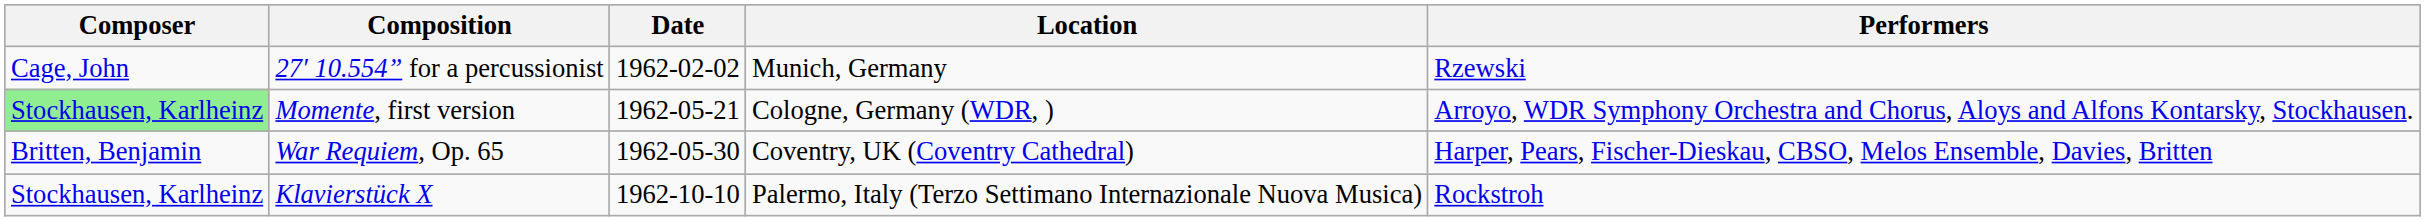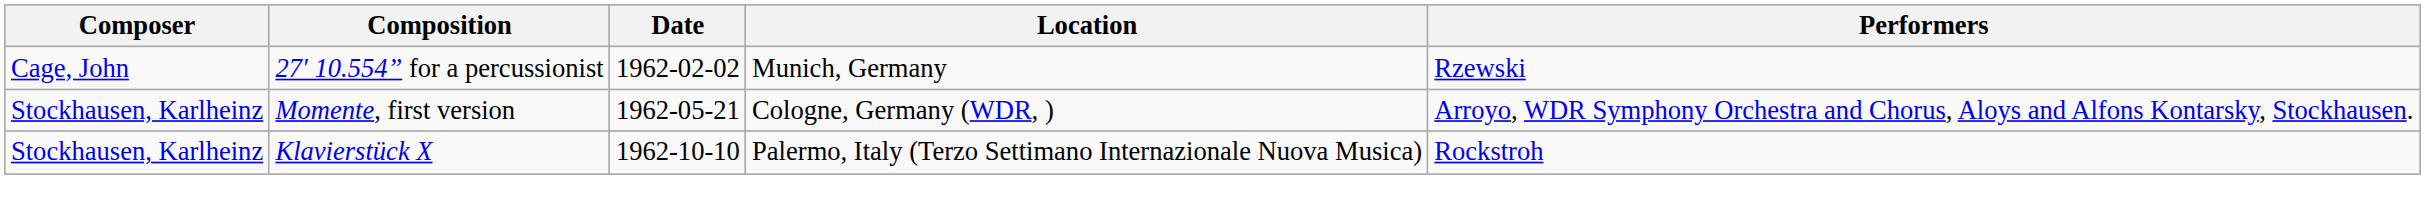Momente, first version | Composer: lightgreen background -> no background
- row: Britten, Benjamin | War Requiem, Op. 65 | 1962-05-30 | Coventry, UK (Coventry Cathedral) | Harper, Pears, Fischer-Dieskau, CBSO, Melos Ensemble, Davies, Britten
